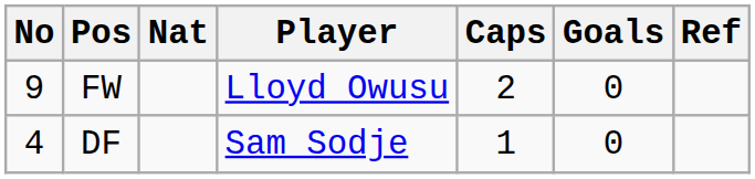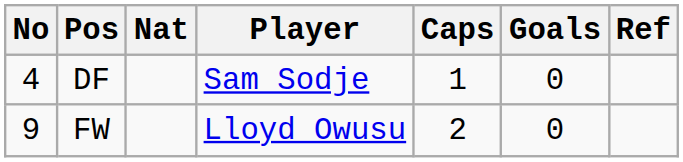rows swapped: DF <-> FW
